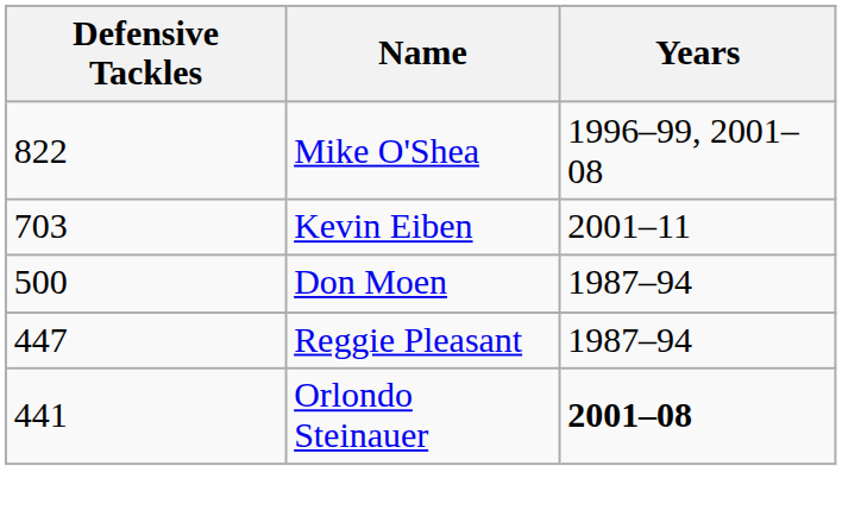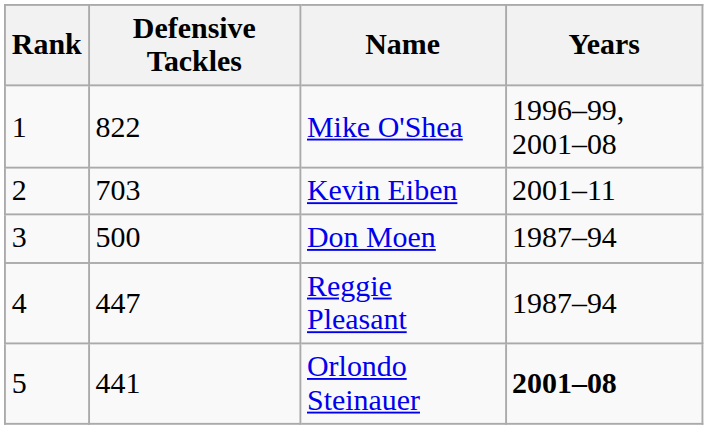+ column: Rank | 1 | 2 | 3 | 4 | 5
